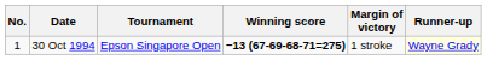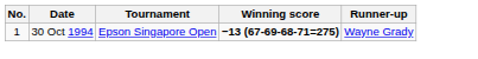- column: Margin of victory | 1 stroke
30 Oct 1994 | Runner-up: lightyellow background -> no background
